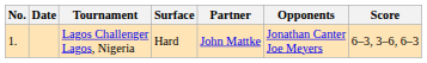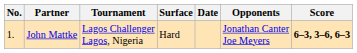columns swapped: Date <-> Partner
Lagos Challenger Lagos, Nigeria | Score: normal -> bold
